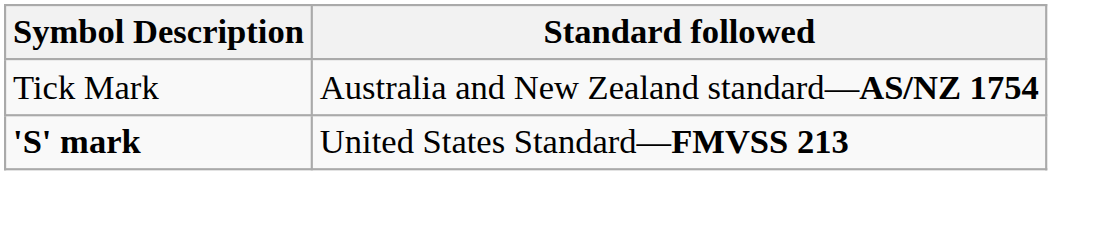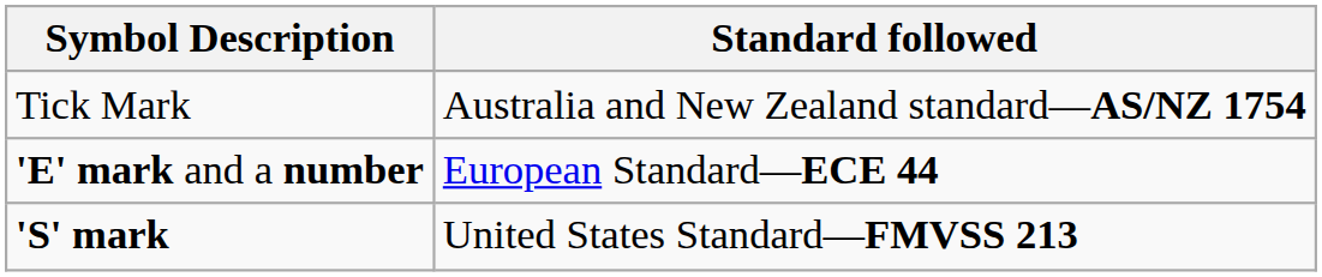+ row: 'E' mark and a number | European Standard—ECE 44
